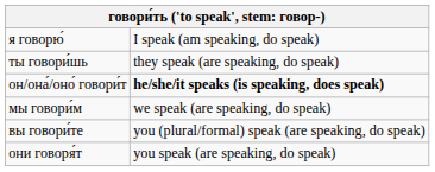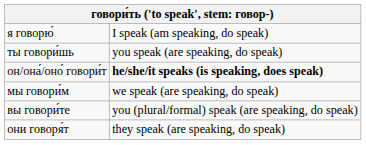ты говори́шь | column 2: they speak (are speaking, do speak) -> you speak (are speaking, do speak)
они говоря́т | column 2: you speak (are speaking, do speak) -> they speak (are speaking, do speak)
